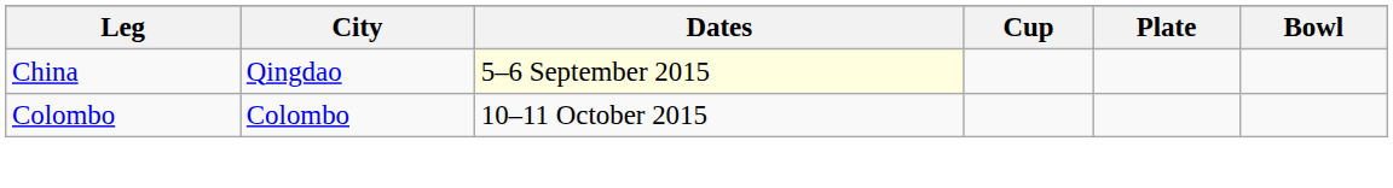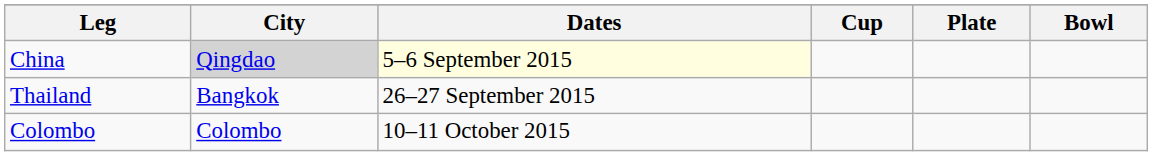China | City: no background -> lightgrey background
+ row: Thailand | Bangkok | 26–27 September 2015
